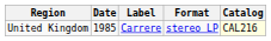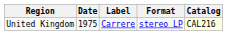United Kingdom | Date: 1985 -> 1975
